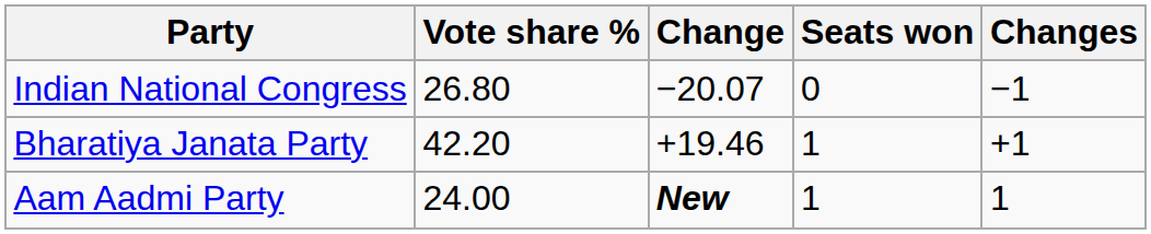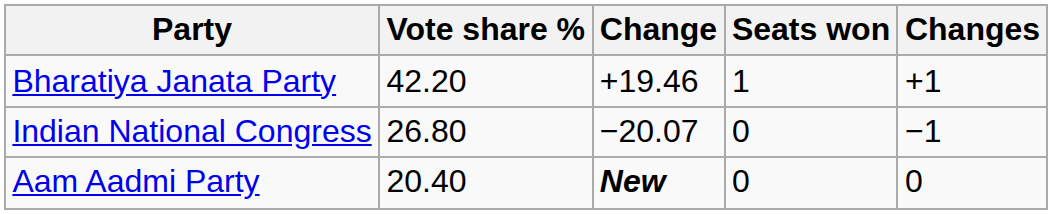rows swapped: Bharatiya Janata Party <-> Indian National Congress
Aam Aadmi Party | Vote share %: 24.00 -> 20.40
Aam Aadmi Party | Seats won: 1 -> 0
Aam Aadmi Party | Changes: 1 -> 0
